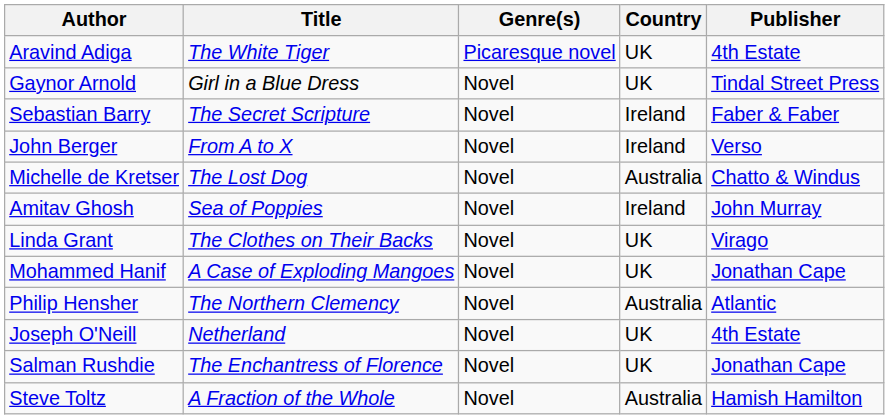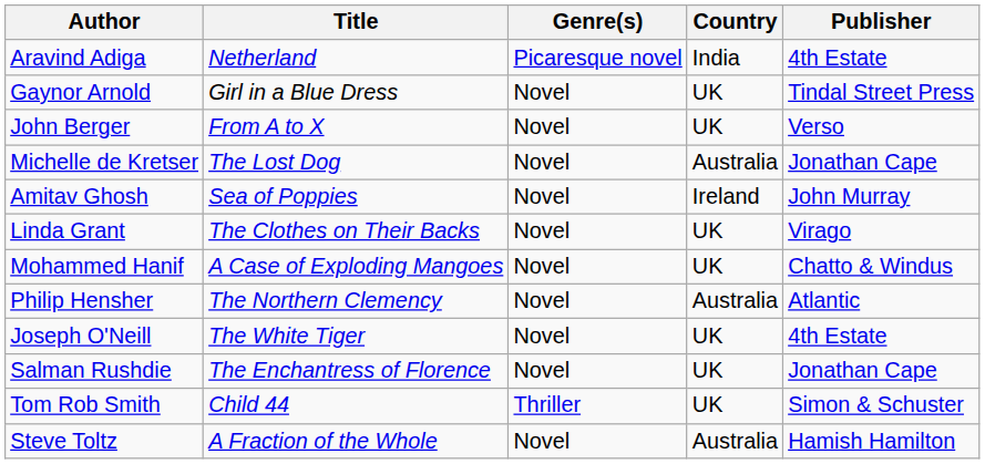Aravind Adiga | Title: The White Tiger -> Netherland
Aravind Adiga | Country: UK -> India
- row: Sebastian Barry | The Secret Scripture | Novel | Ireland | Faber & Faber
John Berger | Country: Ireland -> UK
Michelle de Kretser | Publisher: Chatto & Windus -> Jonathan Cape
Mohammed Hanif | Publisher: Jonathan Cape -> Chatto & Windus
Joseph O'Neill | Title: Netherland -> The White Tiger
+ row: Tom Rob Smith | Child 44 | Thriller | UK | Simon & Schuster
